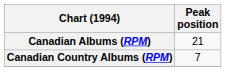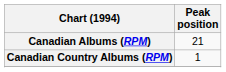Canadian Country Albums (RPM) | Peak position: 7 -> 1
